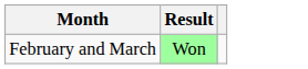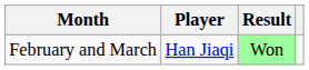+ column: Player | Han Jiaqi
